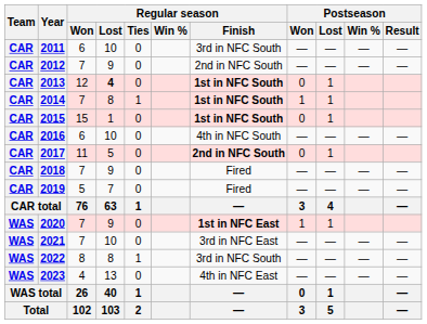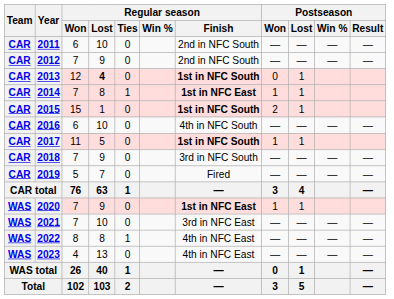2011 | Regular season / Finish: 3rd in NFC South -> 2nd in NFC South
2014 | Regular season / Finish: 1st in NFC South -> 1st in NFC East
2015 | Postseason / Won: 0 -> 2
2017 | Regular season / Finish: 2nd in NFC South -> 1st in NFC South
2017 | Postseason / Won: 0 -> 1
2018 | Regular season / Finish: Fired -> 3rd in NFC South
2022 | Regular season / Finish: 3rd in NFC South -> 4th in NFC East
